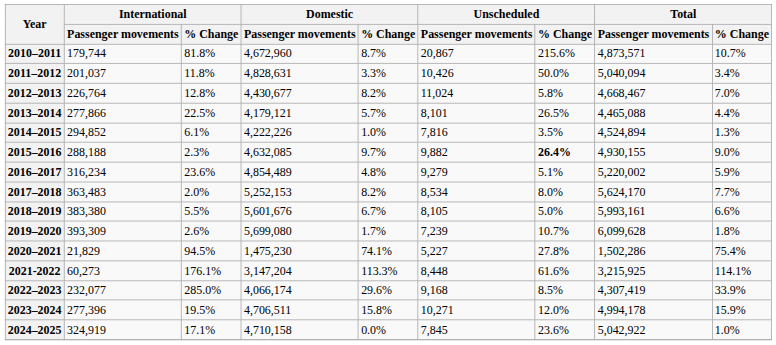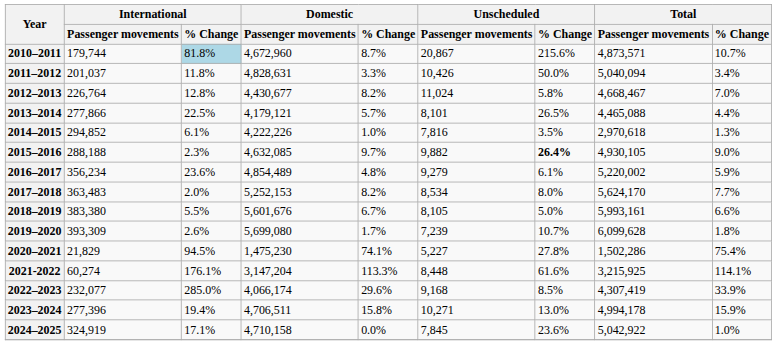2010–2011 | International / % Change: no background -> lightblue background
2014–2015 | Total / Passenger movements: 4,524,894 -> 2,970,618
2015–2016 | Total / Passenger movements: 4,930,155 -> 4,930,105
2016–2017 | International / Passenger movements: 316,234 -> 356,234
2016–2017 | Unscheduled / % Change: 5.1% -> 6.1%
2021-2022 | International / Passenger movements: 60,273 -> 60,274
2023–2024 | International / % Change: 19.5% -> 19.4%
2023–2024 | Unscheduled / % Change: 12.0% -> 13.0%
